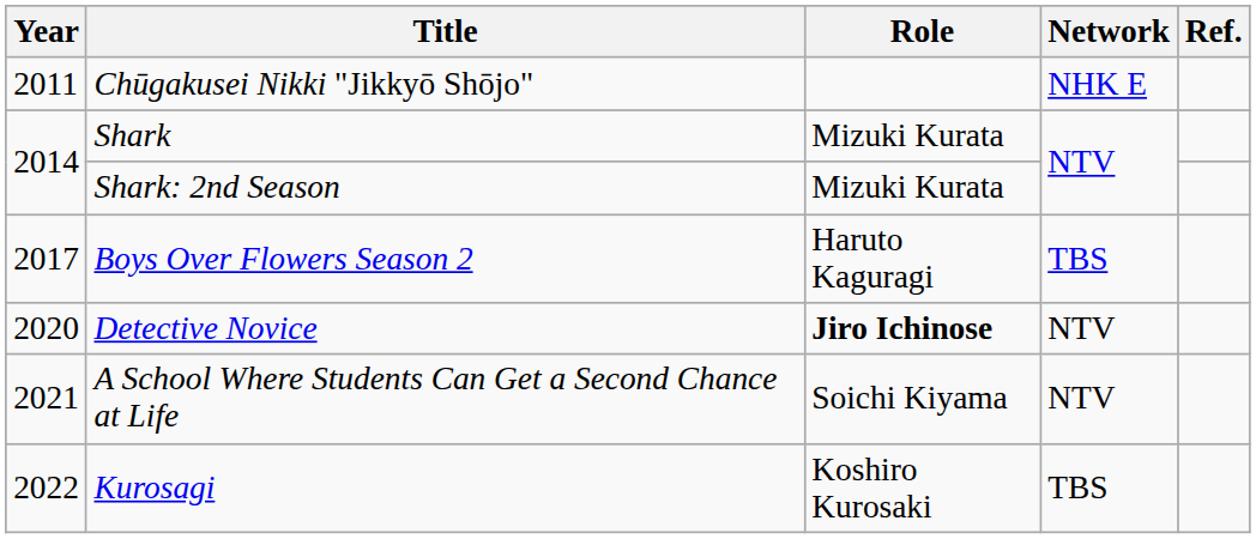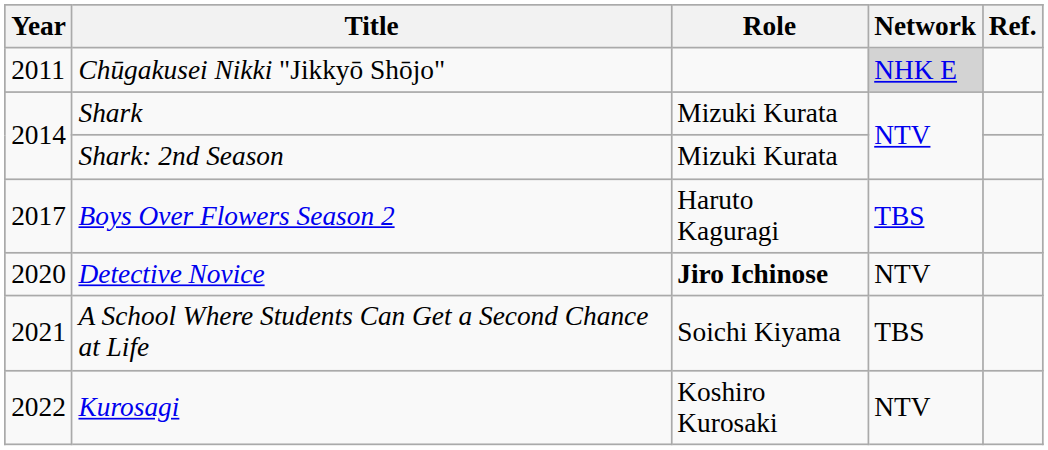Chūgakusei Nikki "Jikkyō Shōjo" | Network: no background -> lightgrey background
A School Where Students Can Get a Second Chance at Life | Network: NTV -> TBS
Kurosagi | Network: TBS -> NTV
